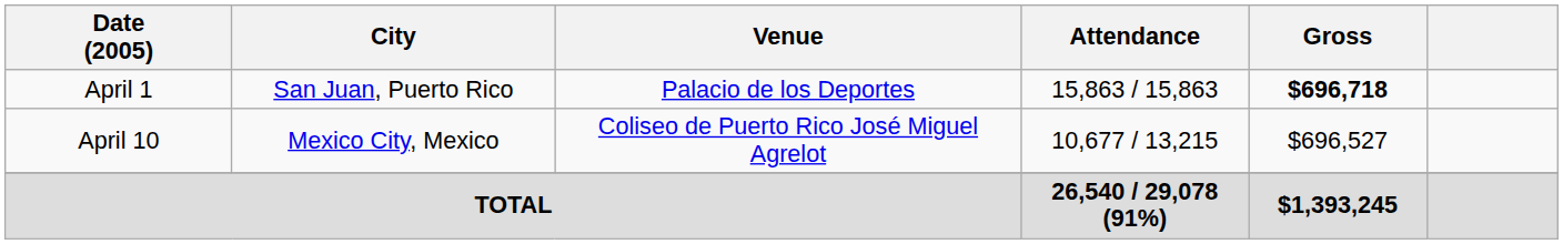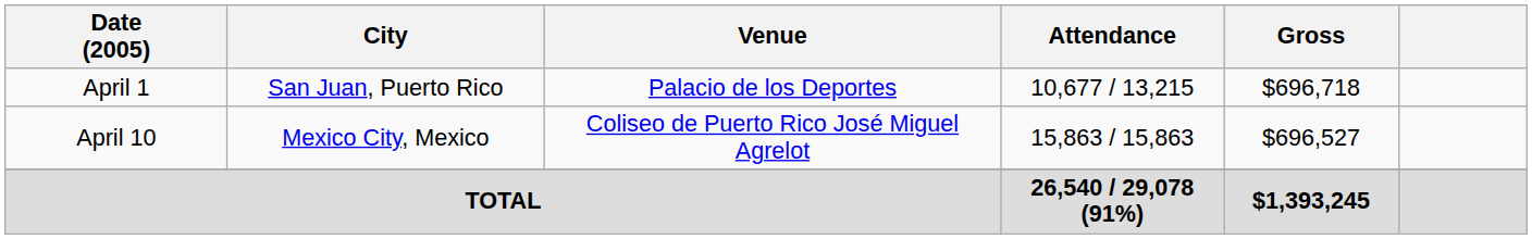April 1 | Attendance: 15,863 / 15,863 -> 10,677 / 13,215
April 1 | Gross: bold -> normal
April 10 | Attendance: 10,677 / 13,215 -> 15,863 / 15,863
